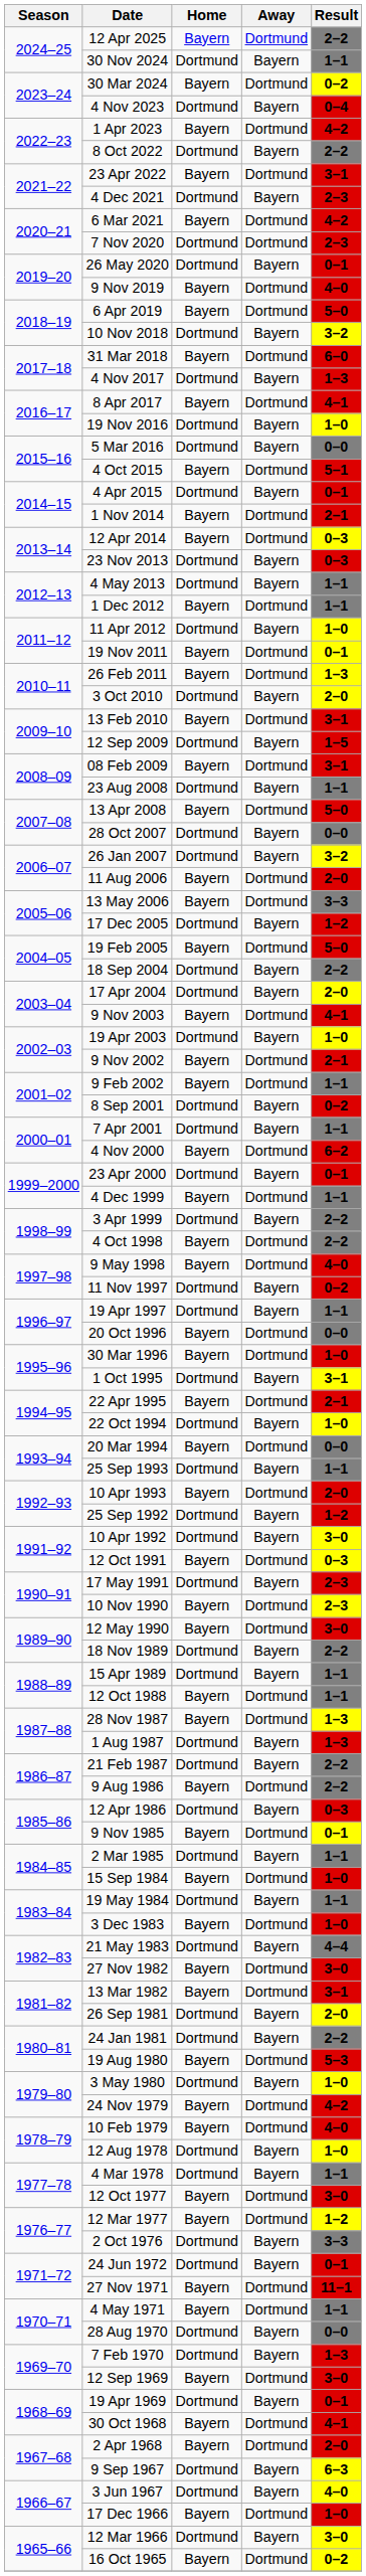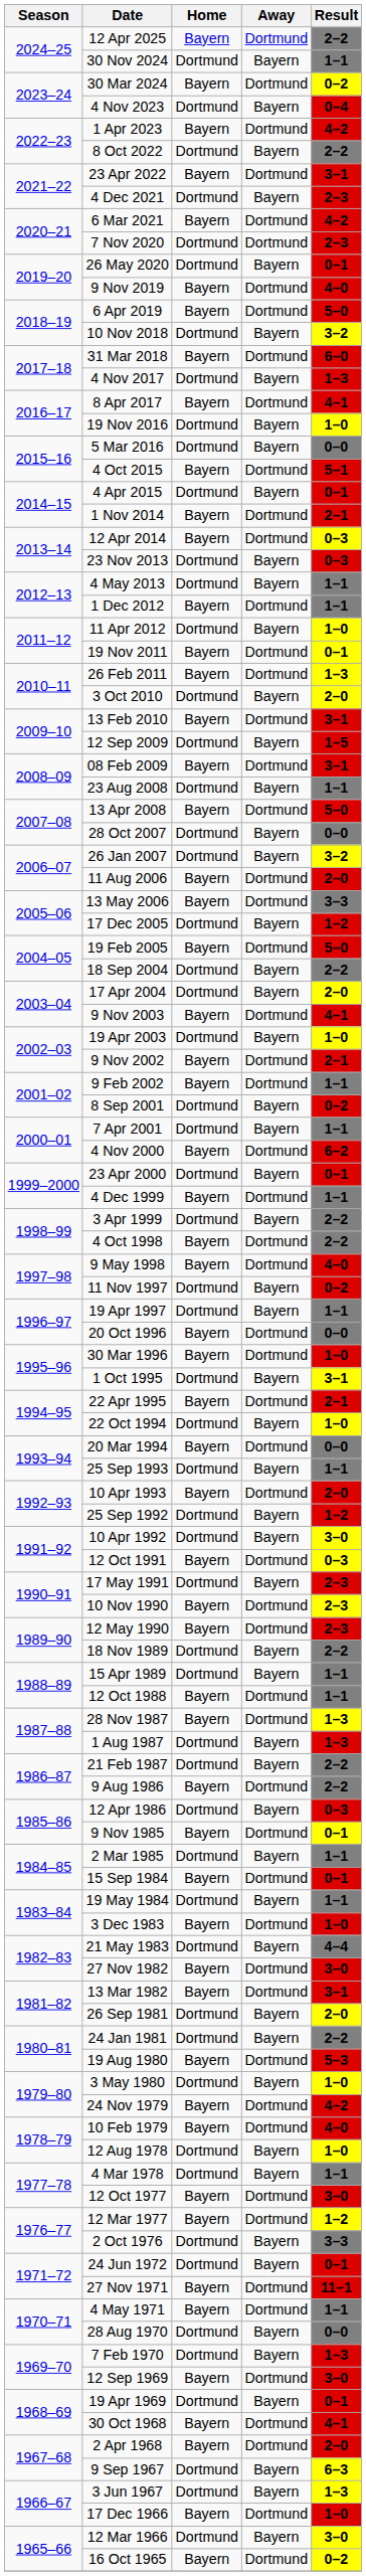12 May 1990 | Result: 3–0 -> 2–3
15 Sep 1984 | Result: 1–0 -> 0–1
3 Jun 1967 | Result: 4–0 -> 1–3
